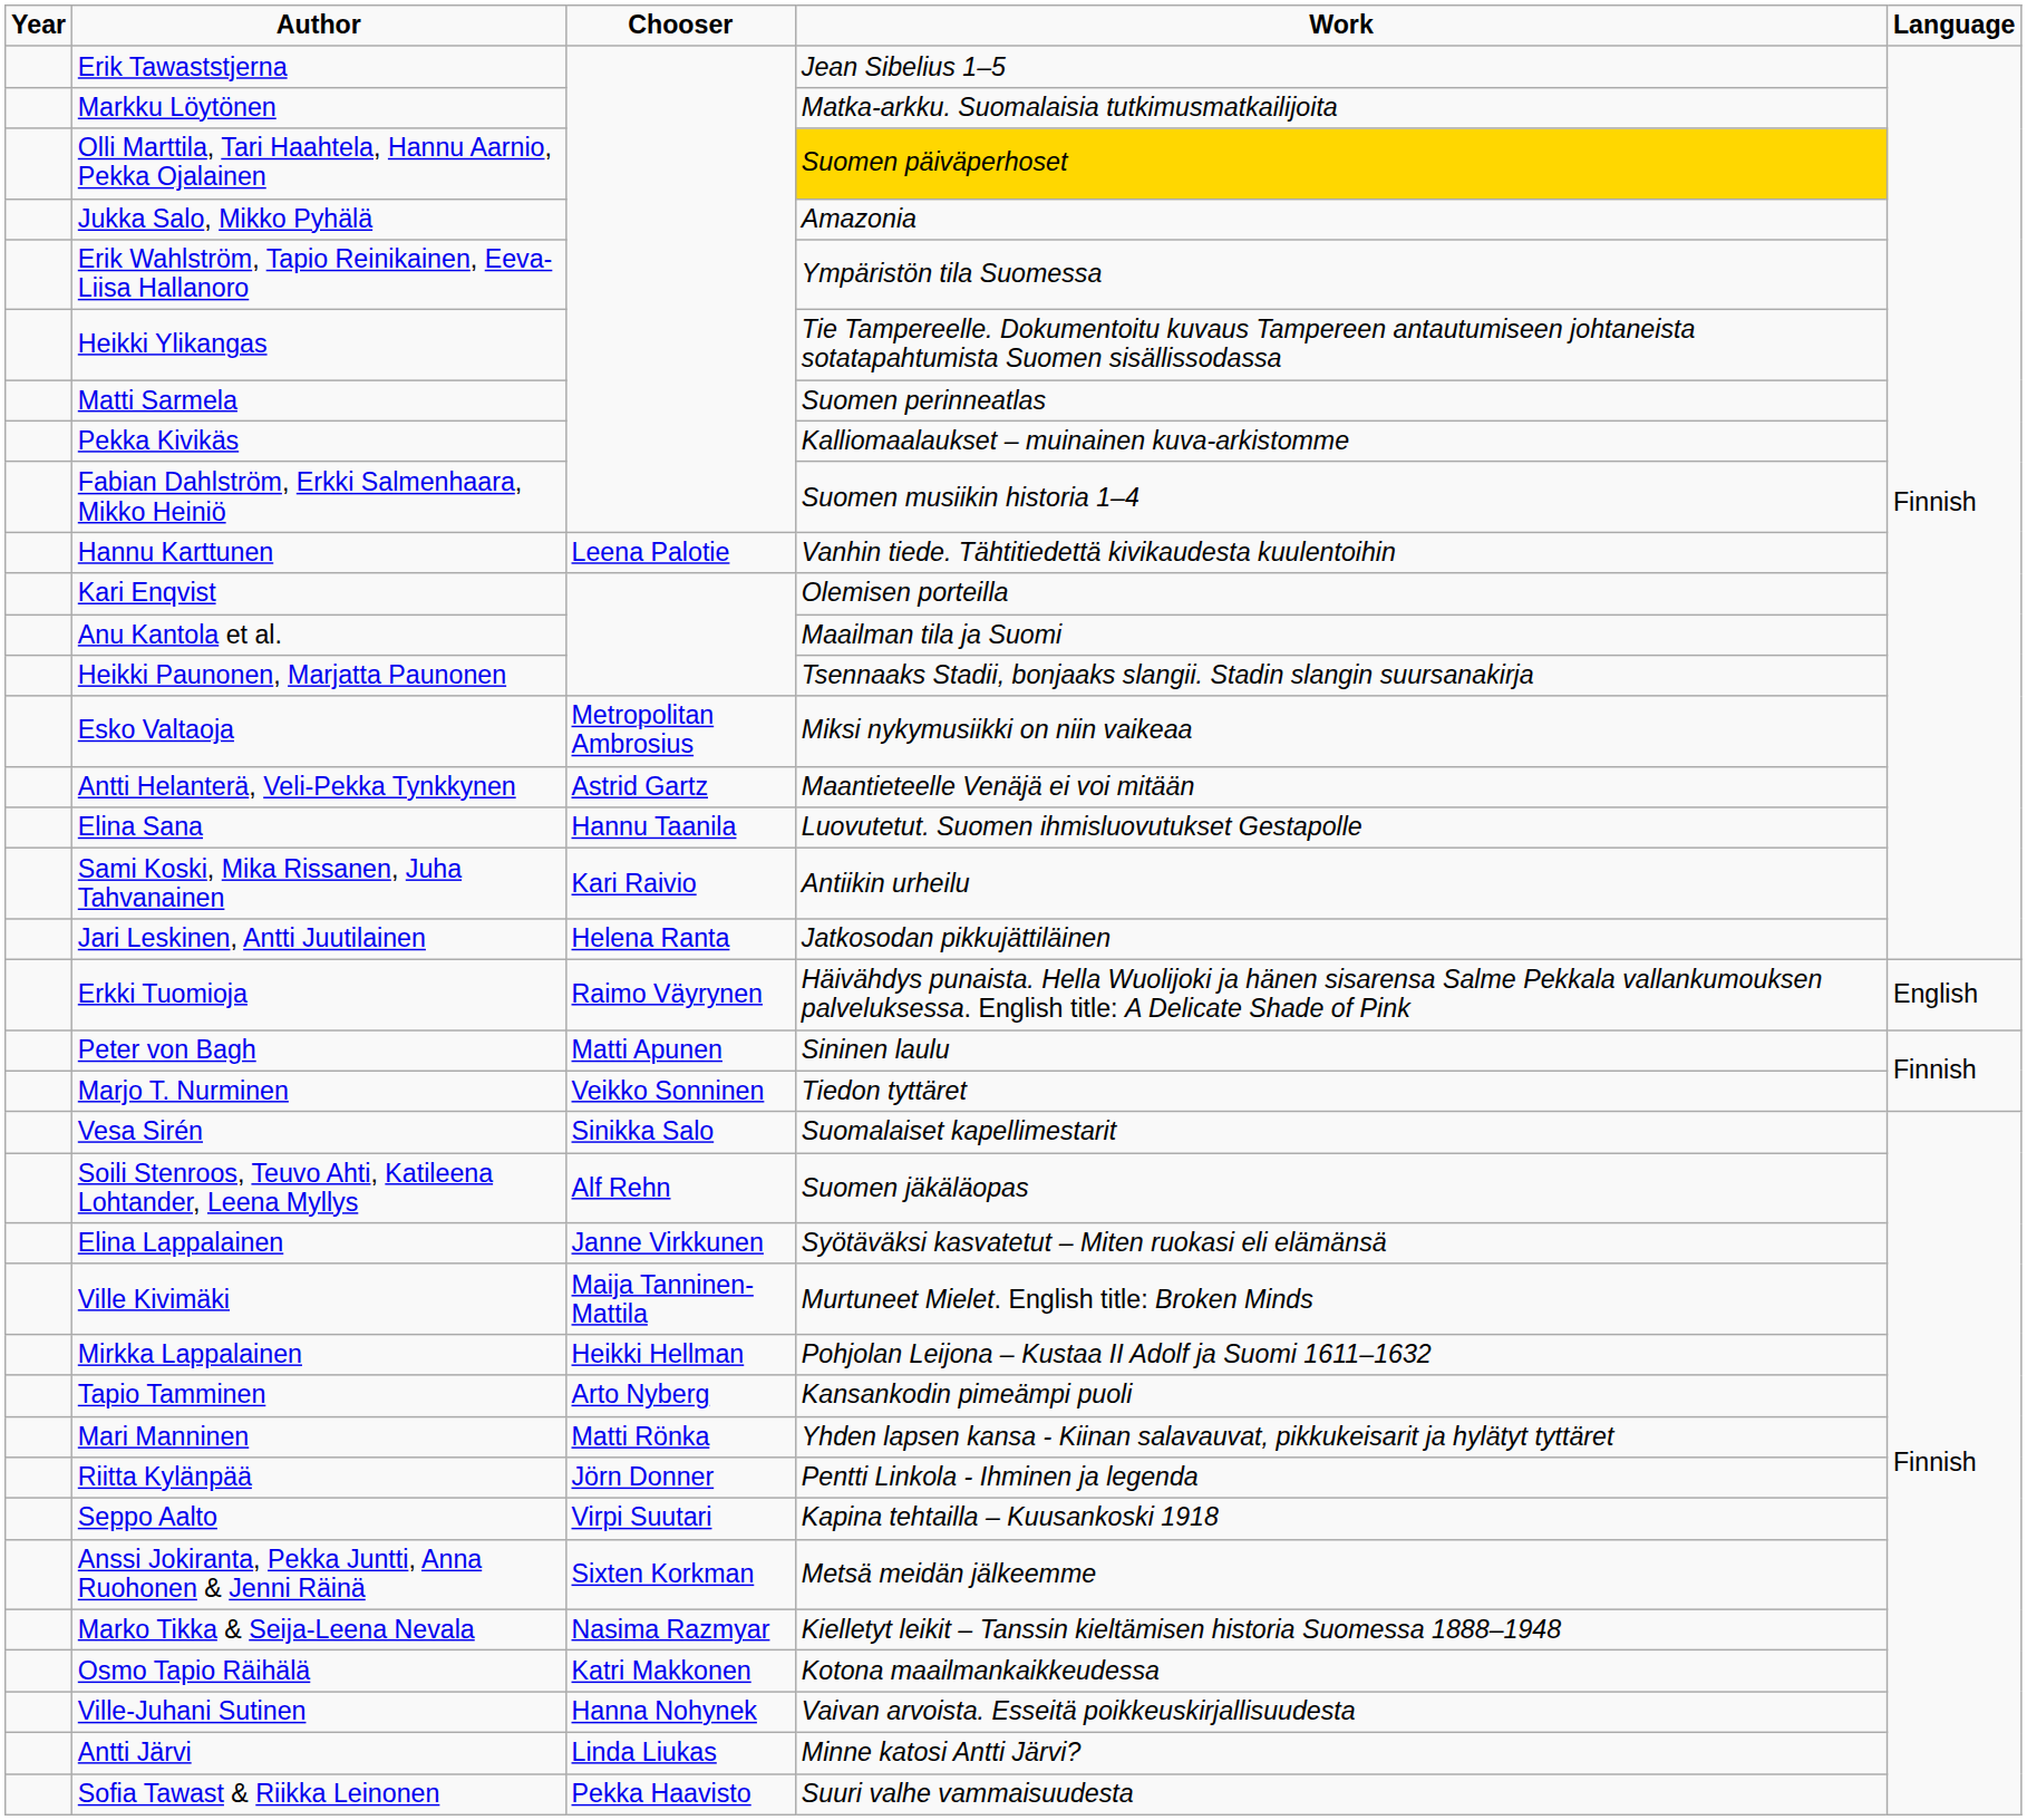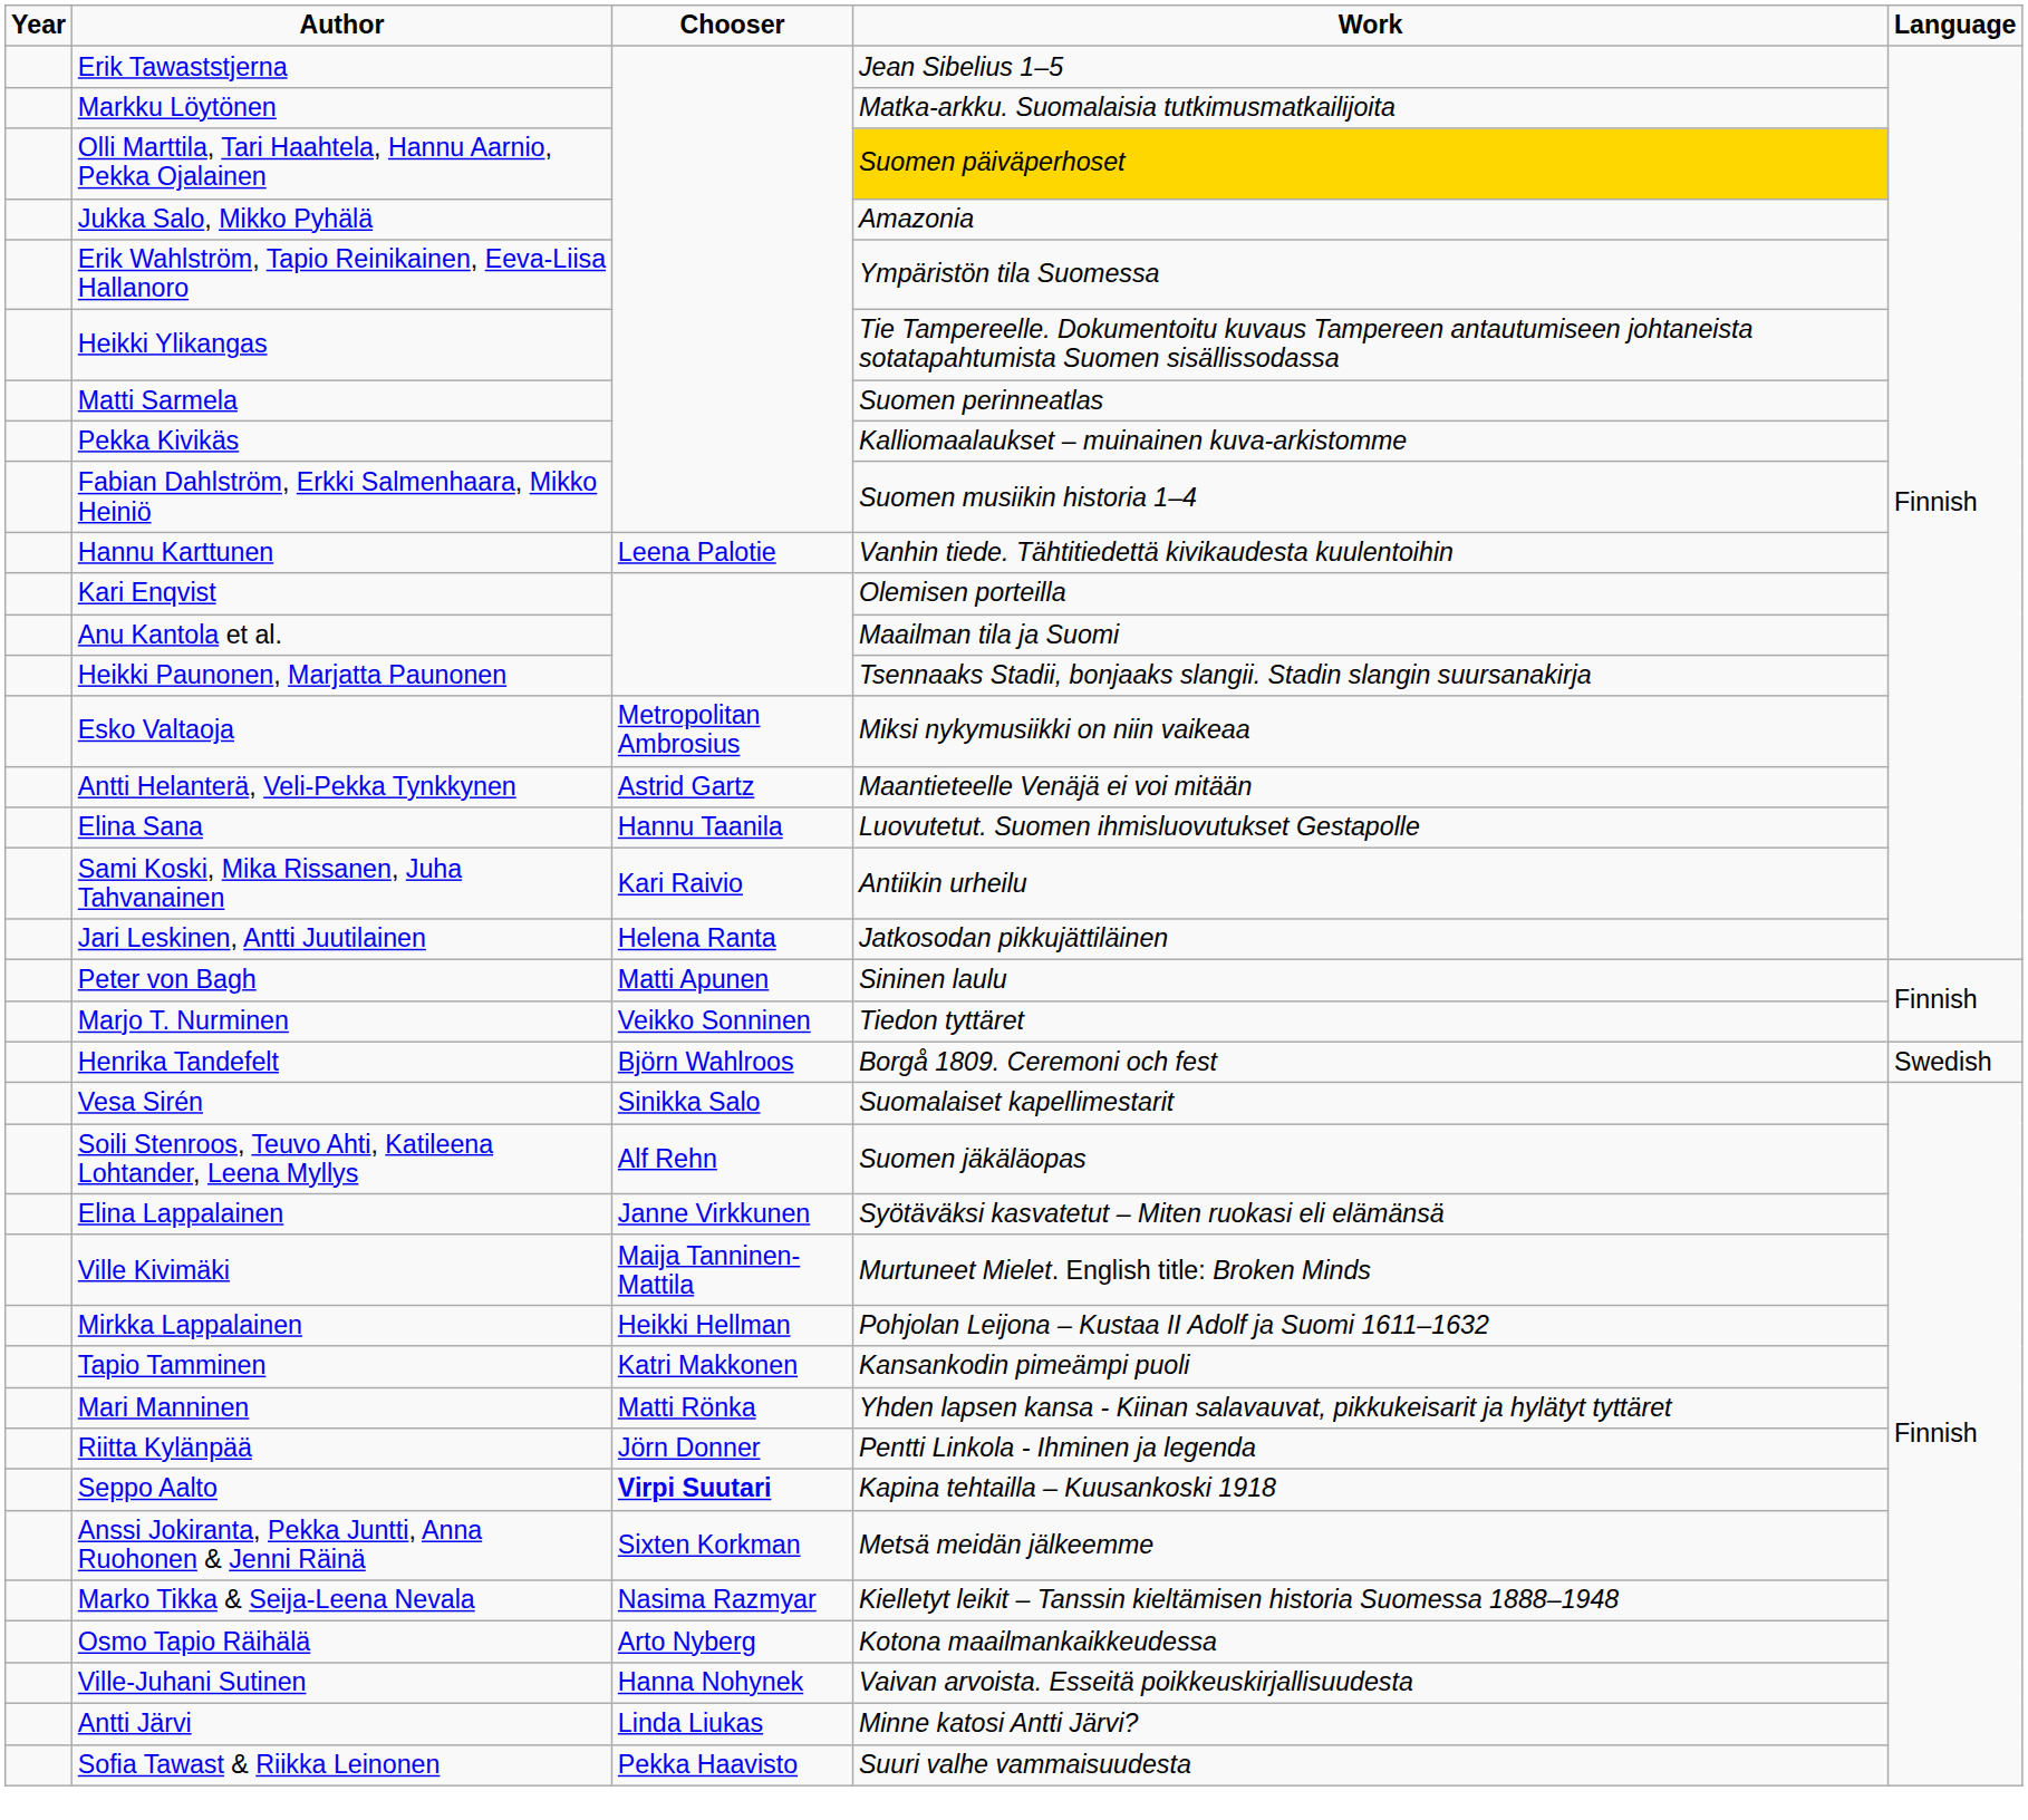- row: Erkki Tuomioja | Raimo Väyrynen | Häivähdys punaista. Hella Wuolijoki ja hänen sisarensa Salme Pekkala vallankumouksen palveluksessa. English title: A Delicate Shade of Pink | English
+ row: Henrika Tandefelt | Björn Wahlroos | Borgå 1809. Ceremoni och fest | Swedish
Tapio Tamminen | Chooser: Arto Nyberg -> Katri Makkonen
Seppo Aalto | Chooser: normal -> bold
Osmo Tapio Räihälä | Chooser: Katri Makkonen -> Arto Nyberg
